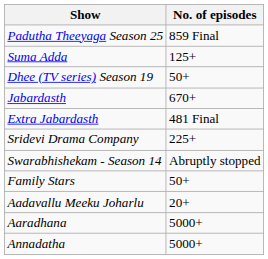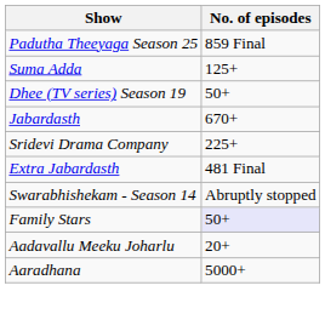rows swapped: Extra Jabardasth <-> Sridevi Drama Company
Family Stars | No. of episodes: no background -> lavender background
- row: Annadatha | 5000+
